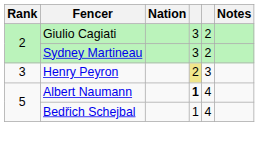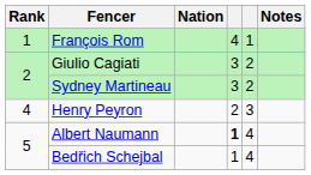+ row: 1 | François Rom | 4 | 1
Henry Peyron | Rank: 3 -> 4
Henry Peyron | column 4: khaki background -> no background
